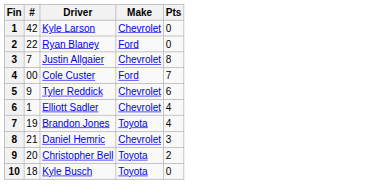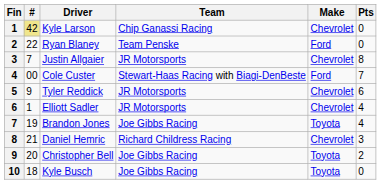+ column: Team | Chip Ganassi Racing | Team Penske | JR Motorsports | Stewart-Haas Racing with Biagi-DenBeste | JR Motorsports | JR Motorsports | Joe Gibbs Racing | Richard Childress Racing | Joe Gibbs Racing | Joe Gibbs Racing
Kyle Larson | #: no background -> khaki background
